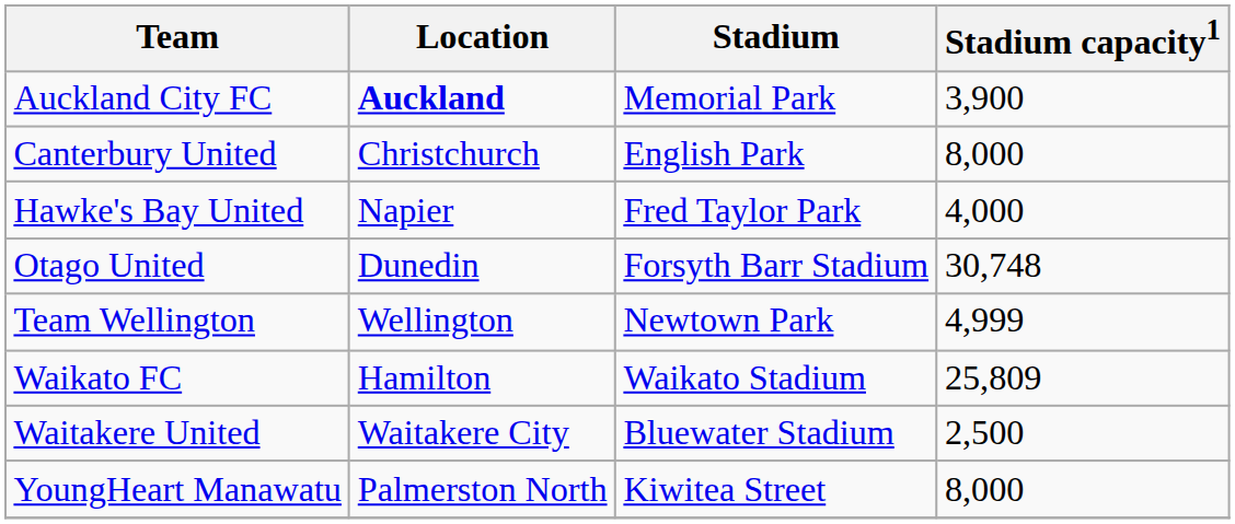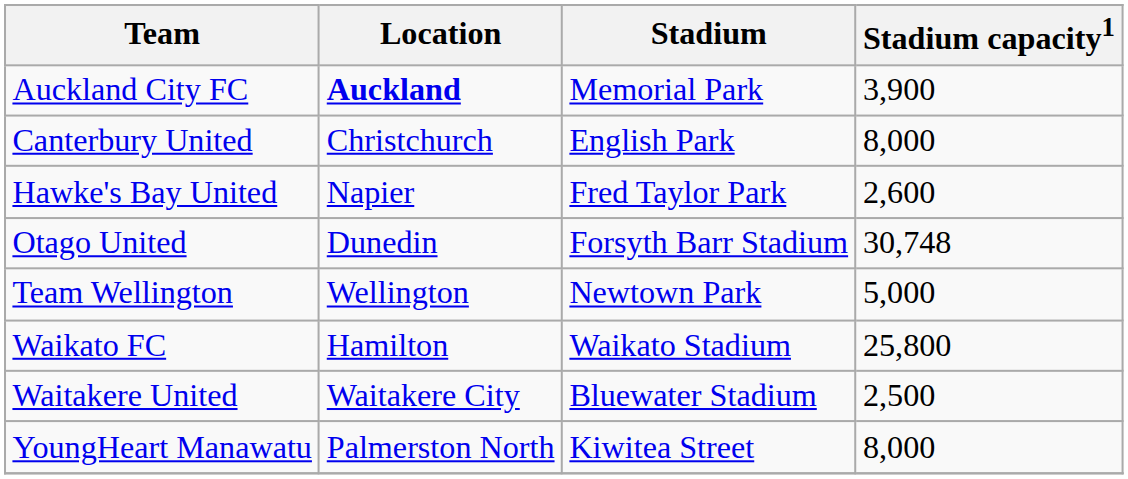Hawke's Bay United | Stadium capacity1: 4,000 -> 2,600
Team Wellington | Stadium capacity1: 4,999 -> 5,000
Waikato FC | Stadium capacity1: 25,809 -> 25,800
